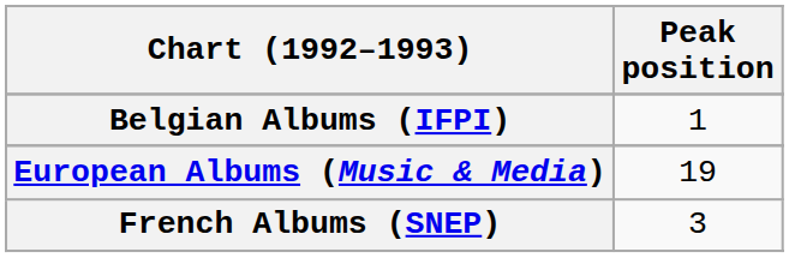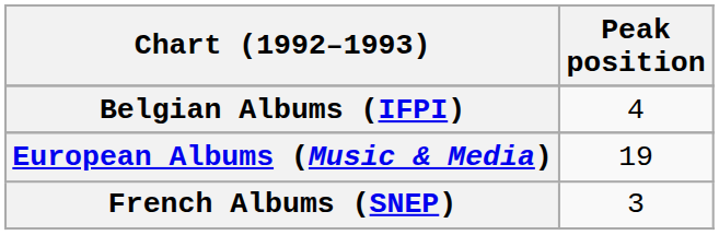Belgian Albums (IFPI) | Peak position: 1 -> 4
